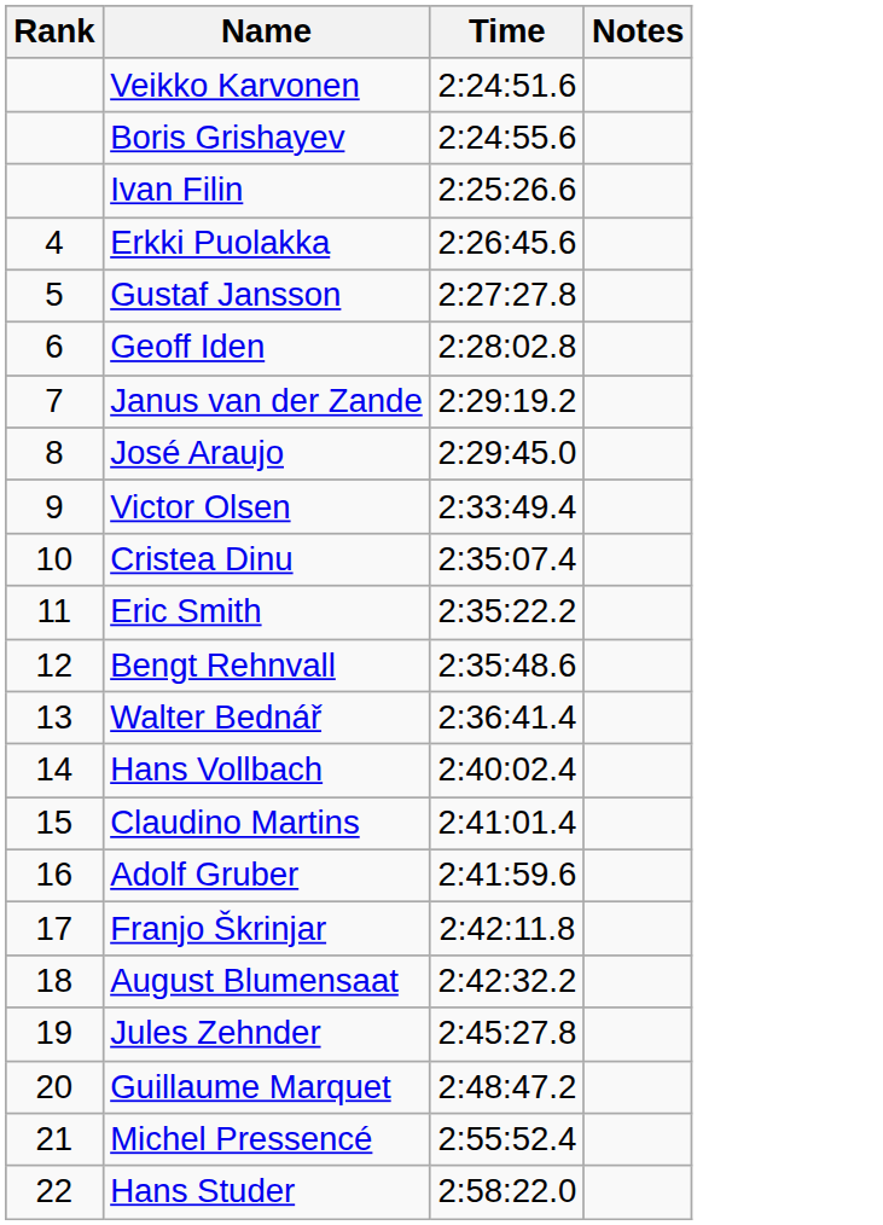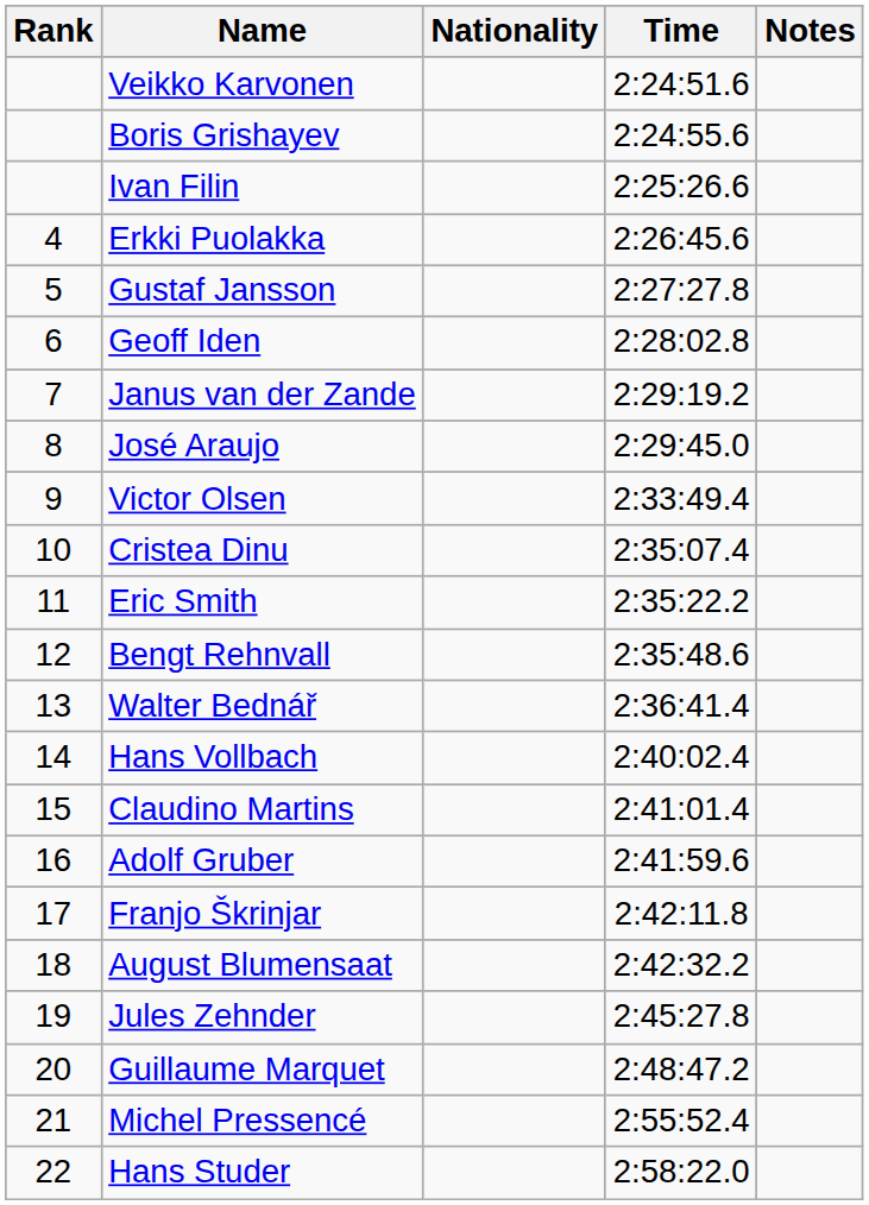+ column: Nationality
